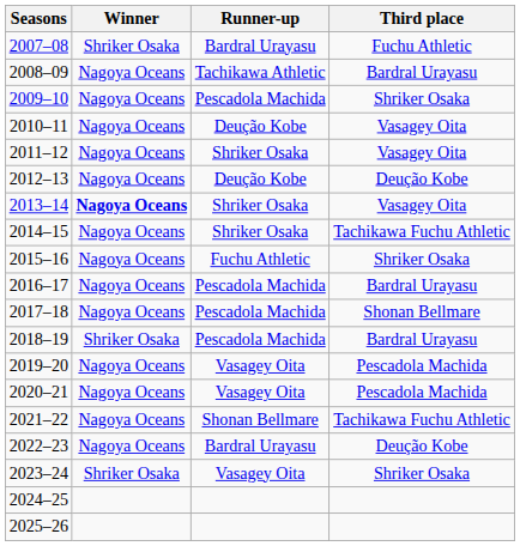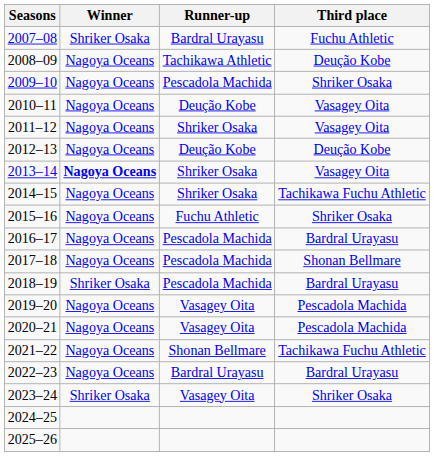2008–09 | Third place: Bardral Urayasu -> Deução Kobe
2022–23 | Third place: Deução Kobe -> Bardral Urayasu
